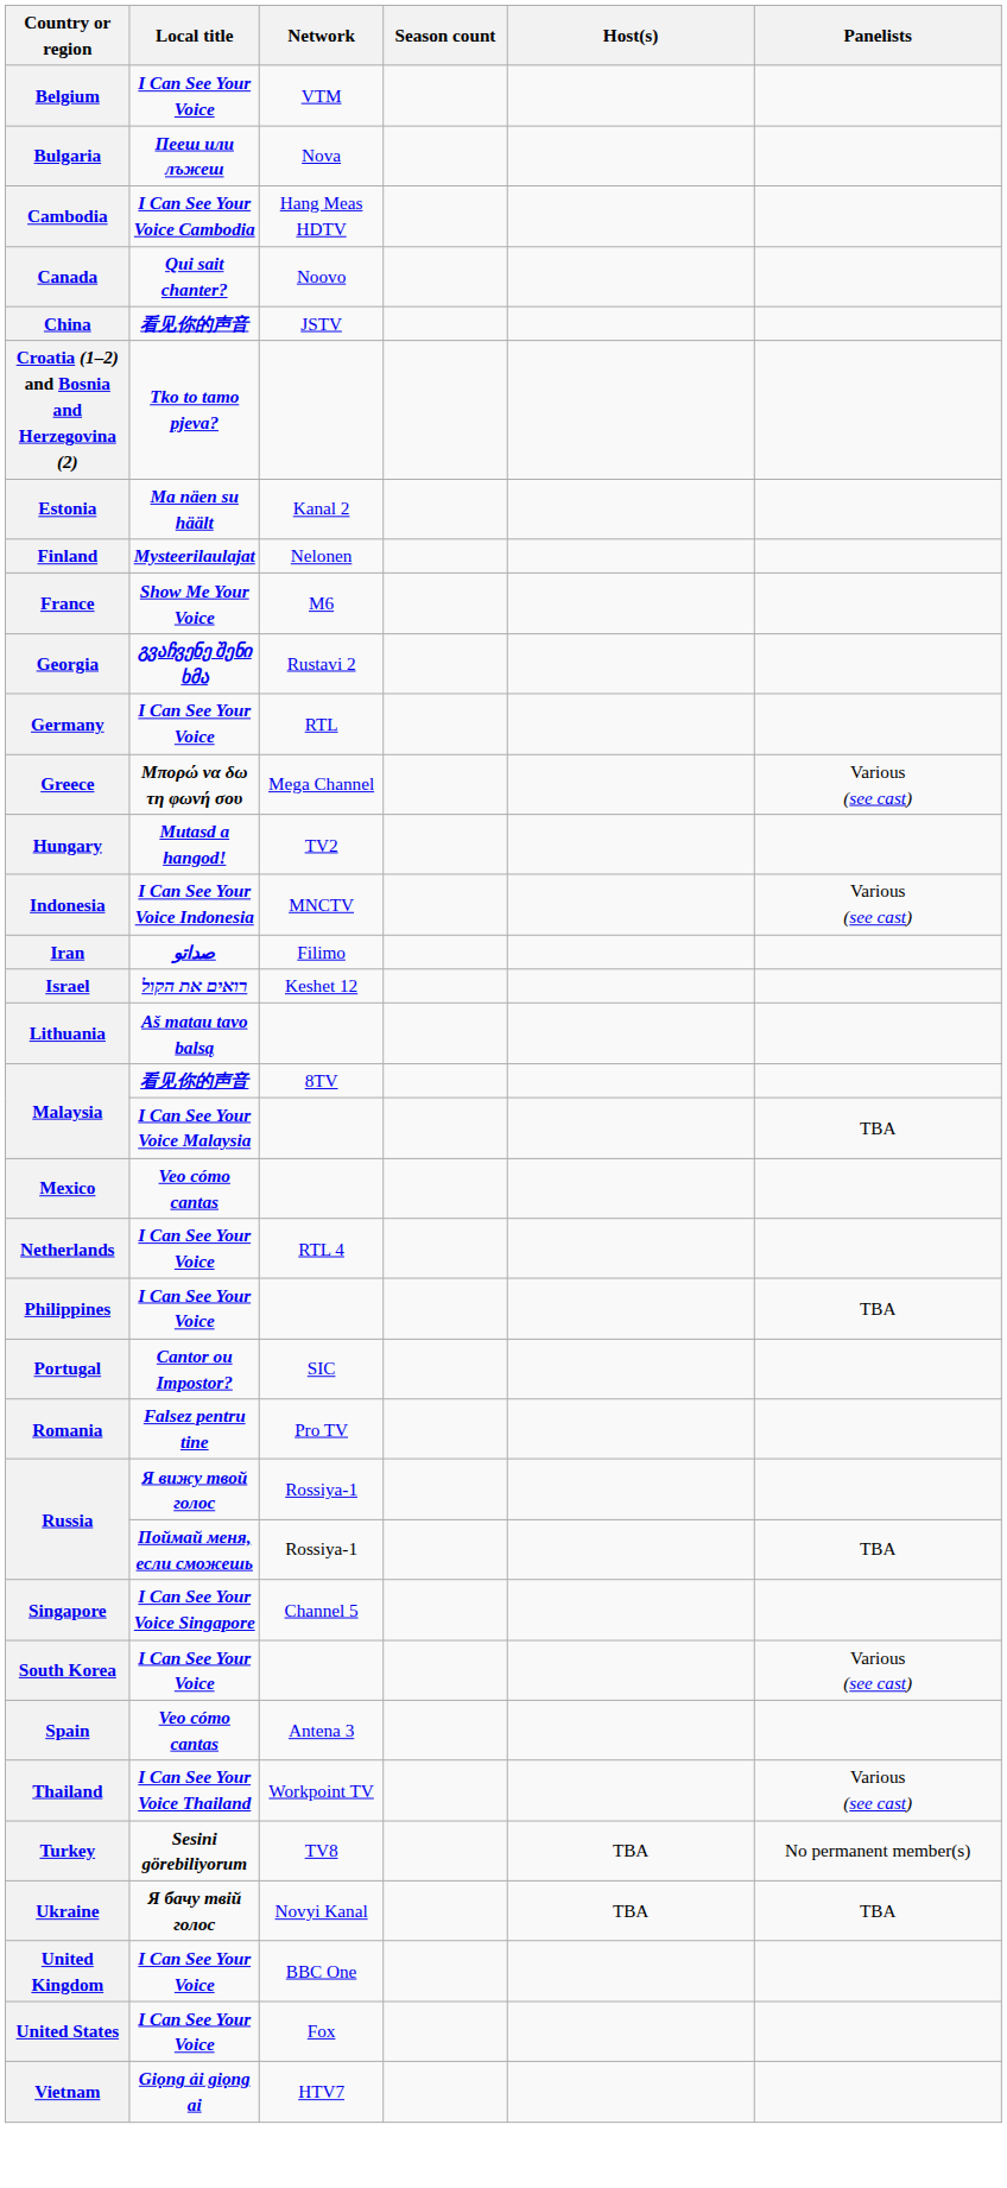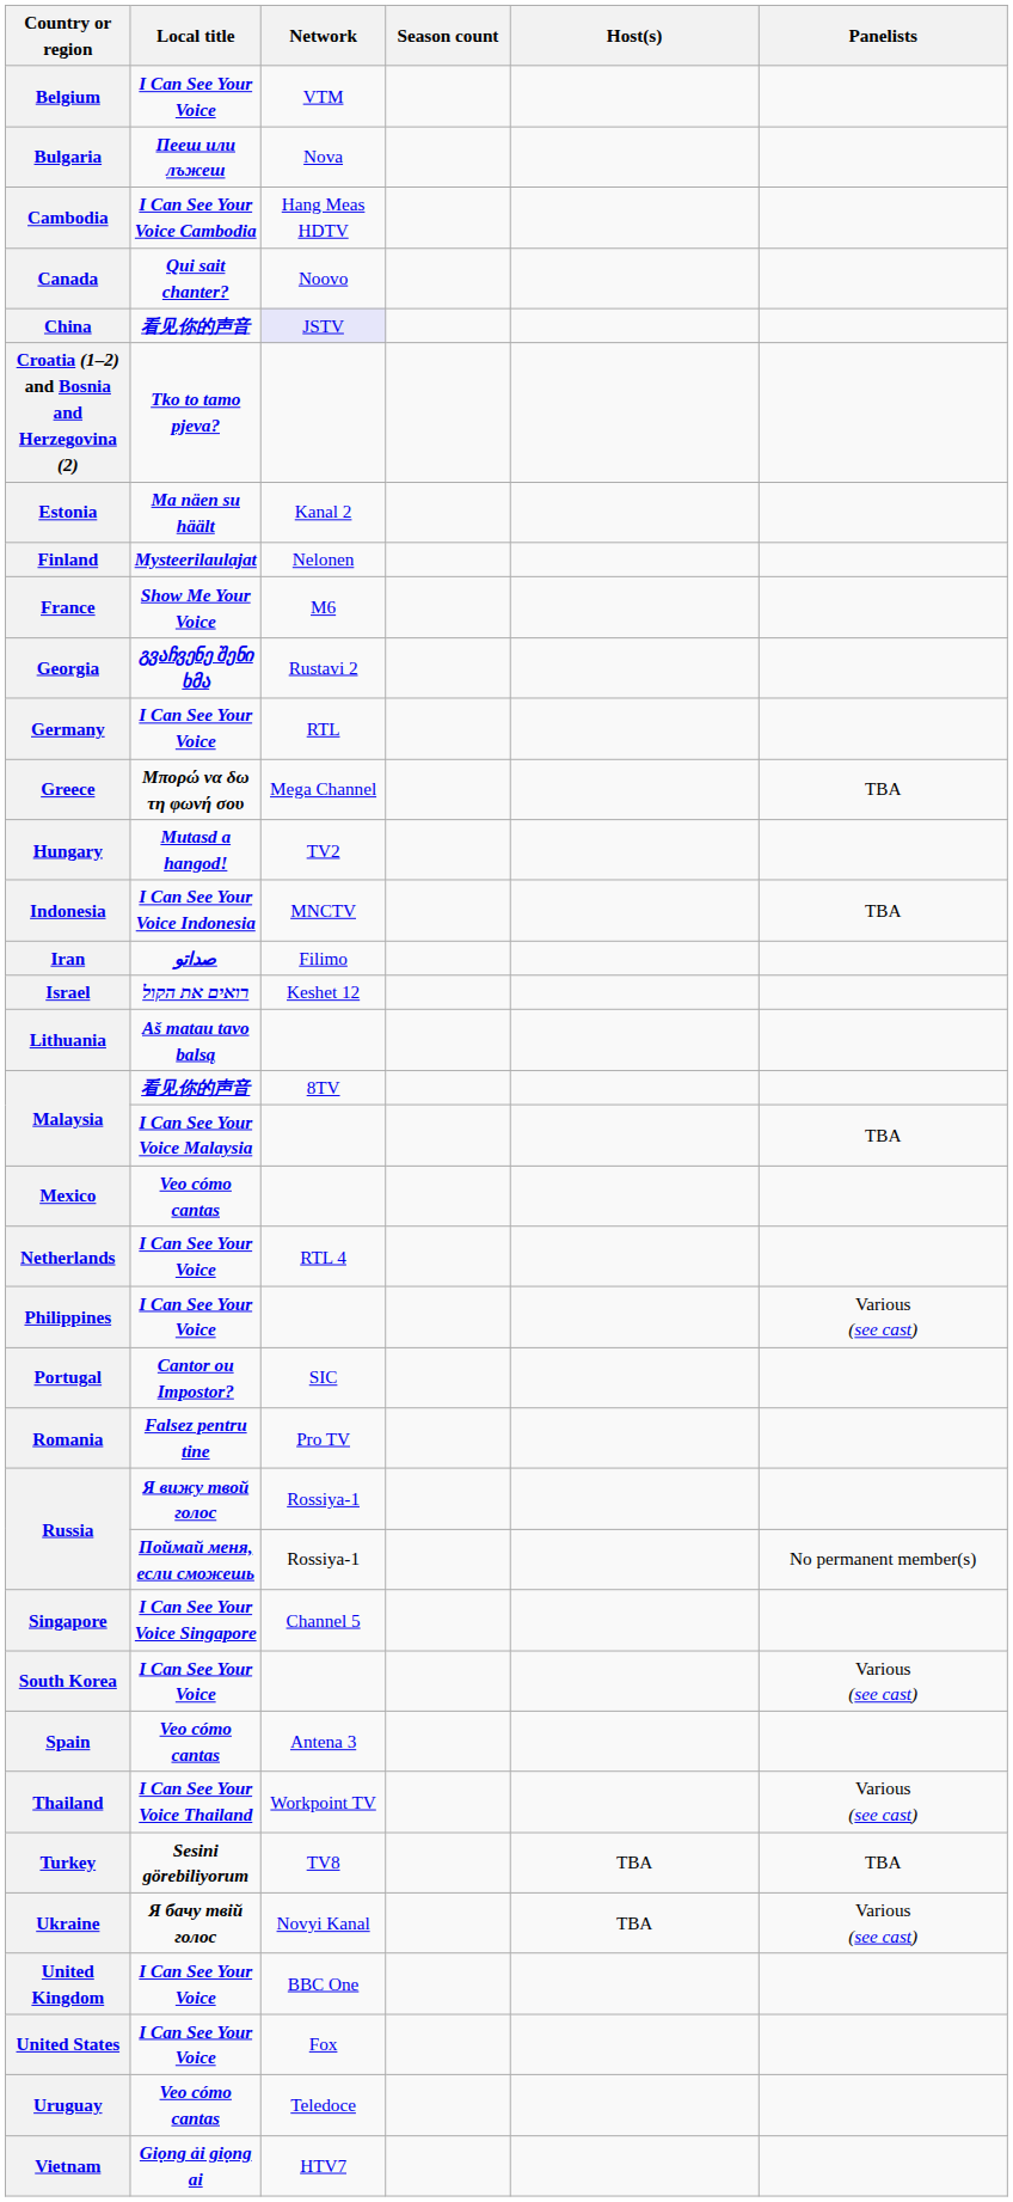China | Network: no background -> lavender background
Greece | Panelists: Various (see cast) -> TBA
Indonesia | Panelists: Various (see cast) -> TBA
Philippines | Panelists: TBA -> Various (see cast)
Russia / Поймай меня, если сможешь | Panelists: TBA -> No permanent member(s)
Turkey | Panelists: No permanent member(s) -> TBA
Ukraine | Panelists: TBA -> Various (see cast)
+ row: Uruguay | Veo cómo cantas | Teledoce
